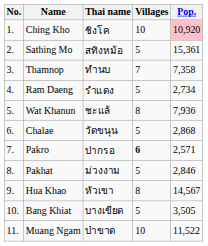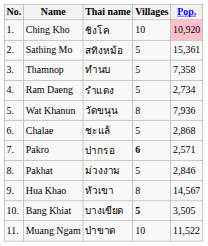Thamnop | Villages: 7 -> 5
Wat Khanun | Thai name: ชะแล้ -> วัดขนุน
Chalae | Thai name: วัดขนุน -> ชะแล้
Bang Khiat | Villages: normal -> bold
